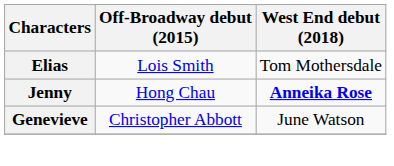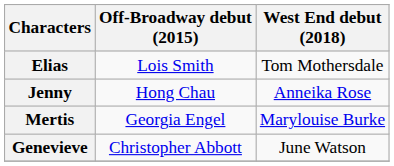Jenny | West End debut (2018): bold -> normal
+ row: Mertis | Georgia Engel | Marylouise Burke
